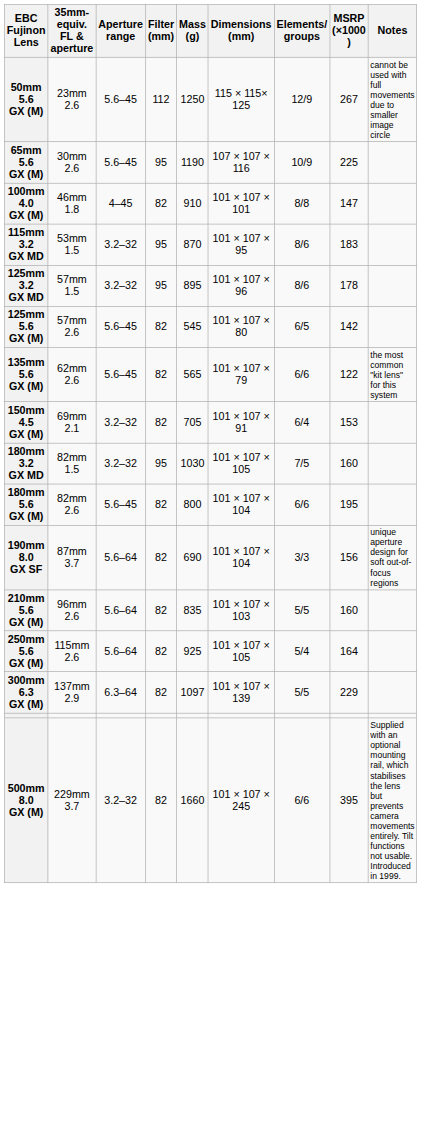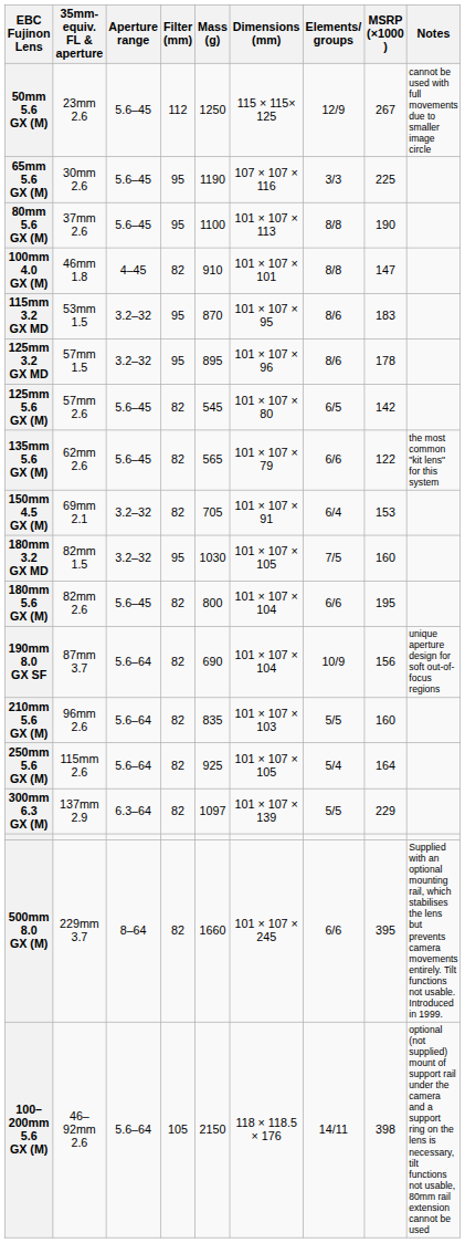65mm 5.6 GX (M) | Elements/ groups: 10/9 -> 3/3
+ row: 80mm 5.6 GX (M) | 37mm 2.6 | 5.6–45 | 95 | 1100 | 101 × 107 × 113 | 8/8 | 190
190mm 8.0 GX SF | Elements/ groups: 3/3 -> 10/9
500mm 8.0 GX (M) | Aperture range: 3.2–32 -> 8–64
+ row: 100–200mm 5.6 GX (M) | 46–92mm 2.6 | 5.6–64 | 105 | 2150 | 118 × 118.5 × 176 | 14/11 | 398 | optional (not supplied) mount of support rail under the camera and a support ring on the lens is necessary, tilt functions not usable, 80mm rail extension cannot be used
